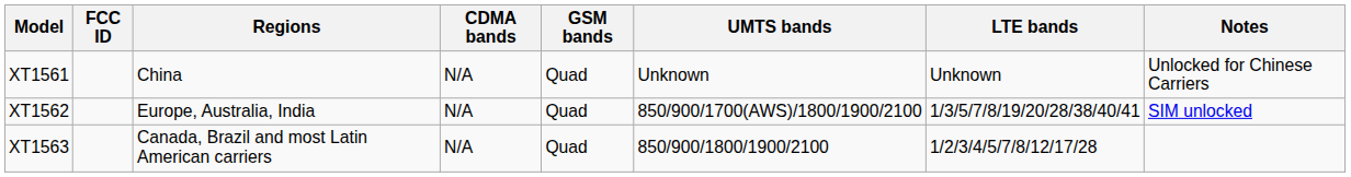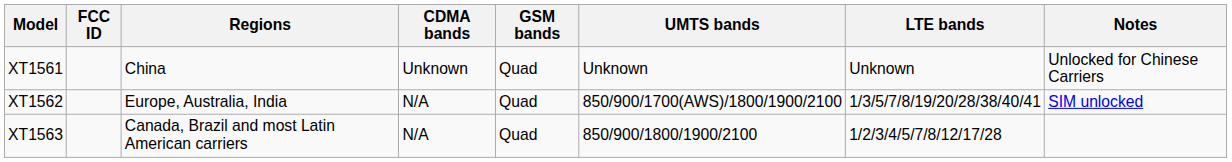XT1561 | CDMA bands: N/A -> Unknown
